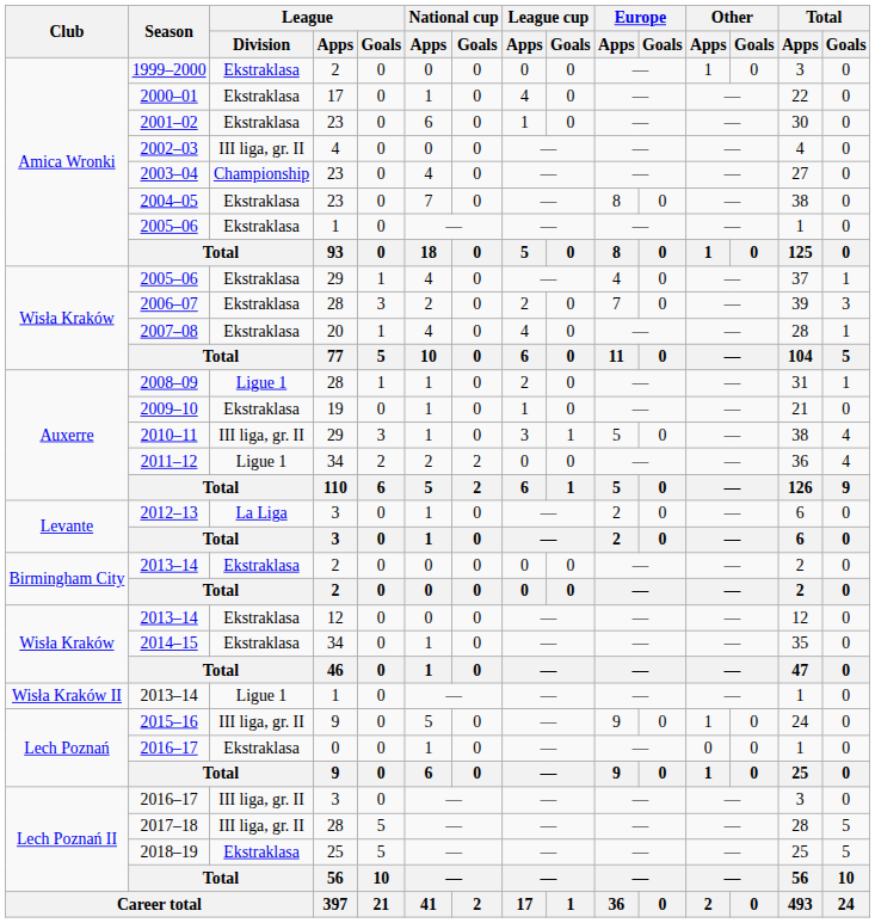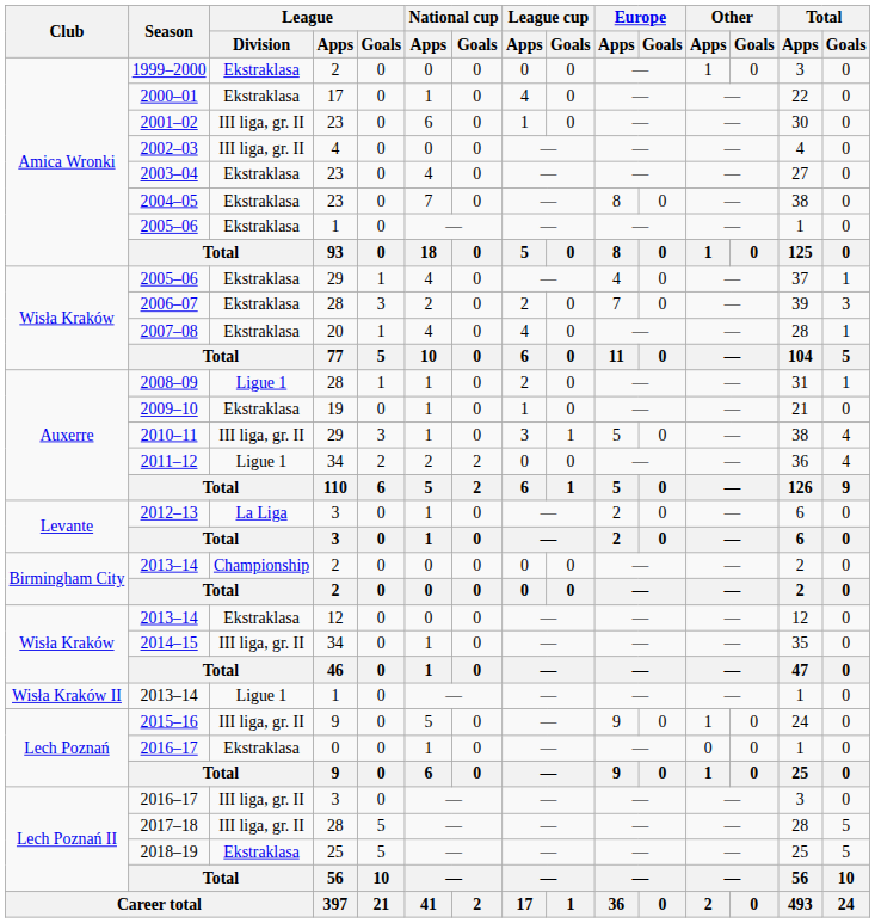2001–02 | League / Division: Ekstraklasa -> III liga, gr. II
2003–04 | League / Division: Championship -> Ekstraklasa
2013–14 / 2 | League / Division: Ekstraklasa -> Championship
2014–15 | League / Division: Ekstraklasa -> III liga, gr. II
